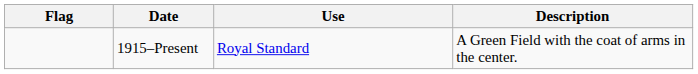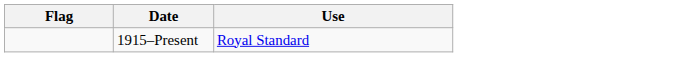- column: Description | A Green Field with the coat of arms in the center.
